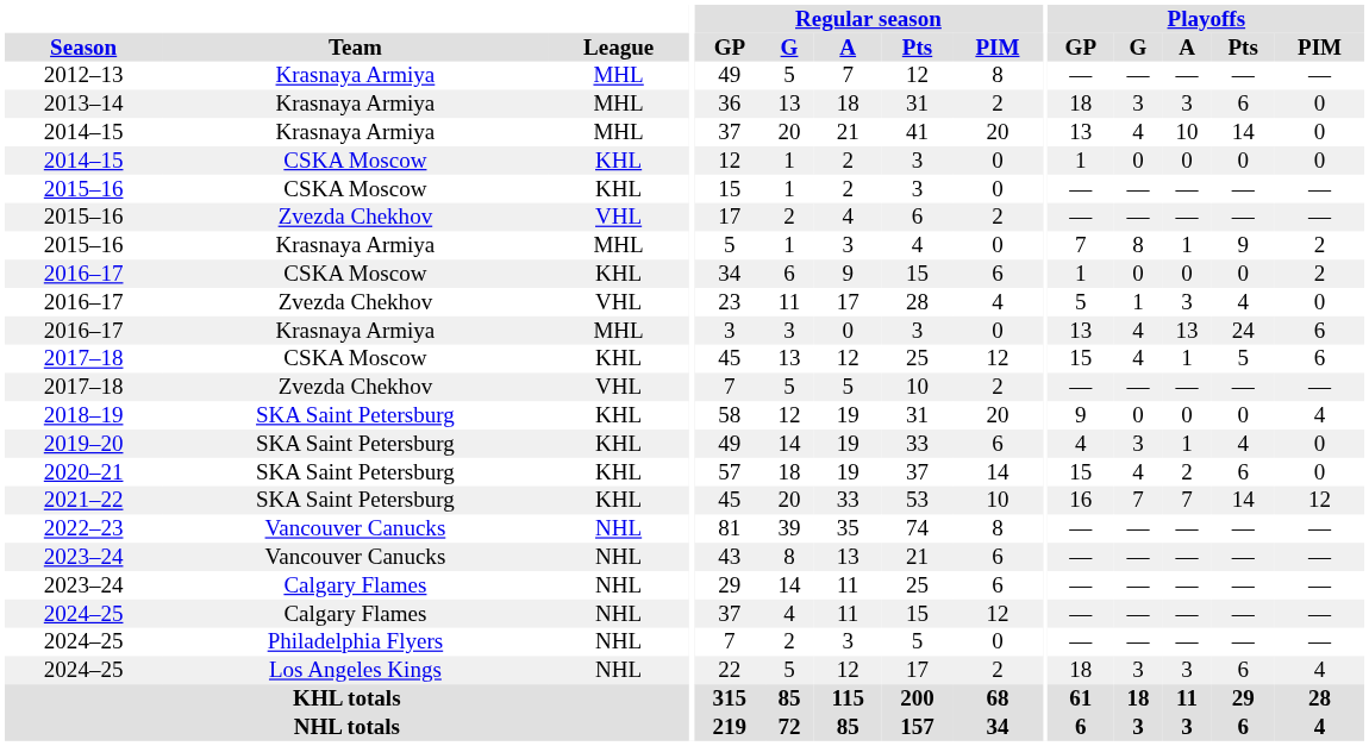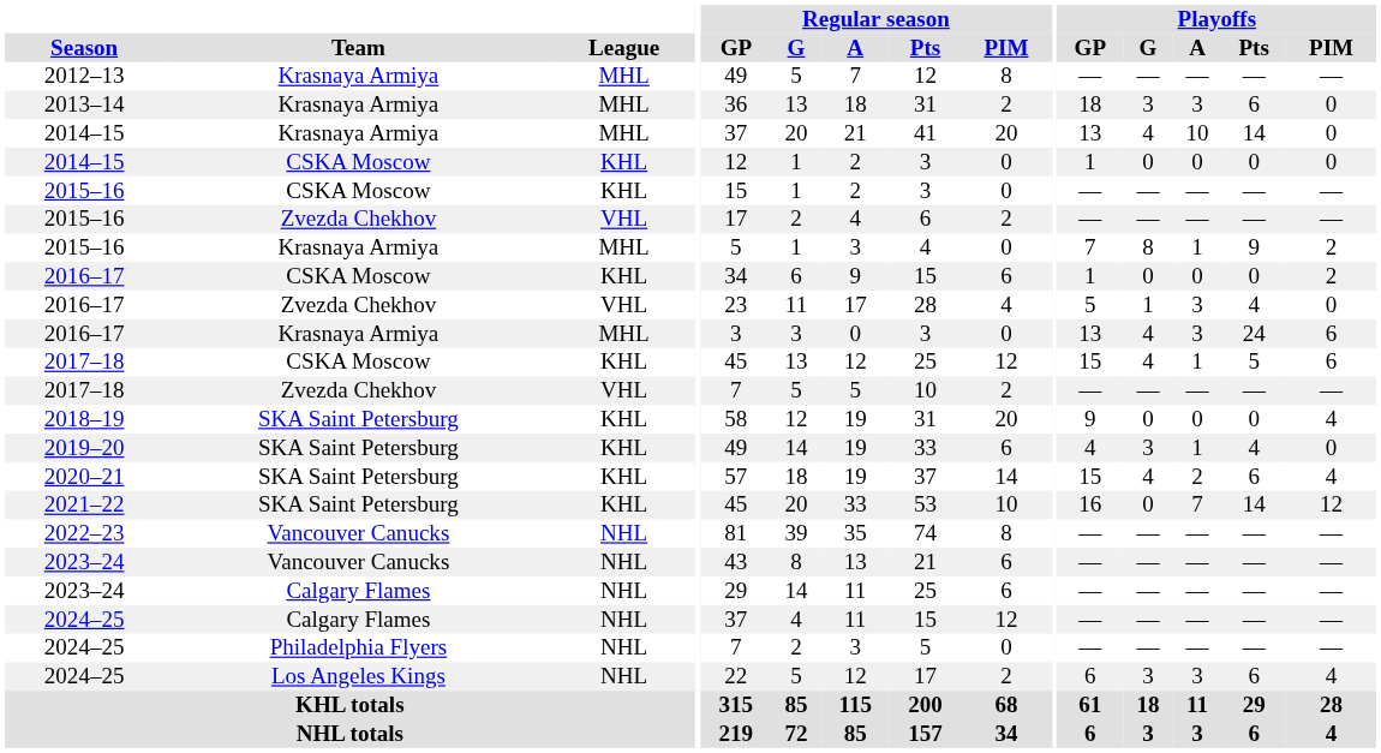2016–17 / Krasnaya Armiya | Playoffs / A: 13 -> 3
2020–21 | Playoffs / PIM: 0 -> 4
2021–22 | Playoffs / G: 7 -> 0
2024–25 / Los Angeles Kings | Playoffs / GP: 18 -> 6
